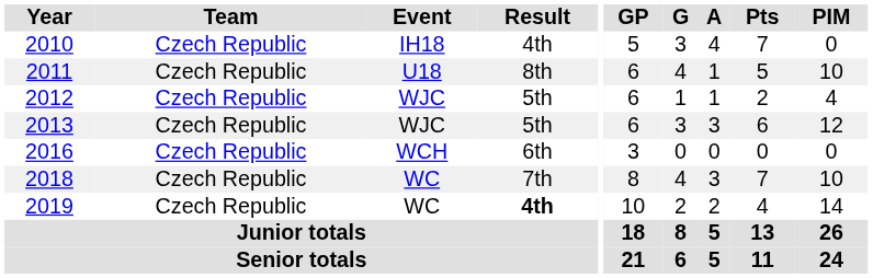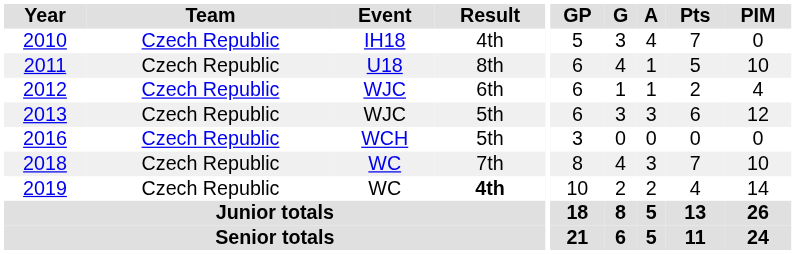2012 | Result: 5th -> 6th
2016 | Result: 6th -> 5th
